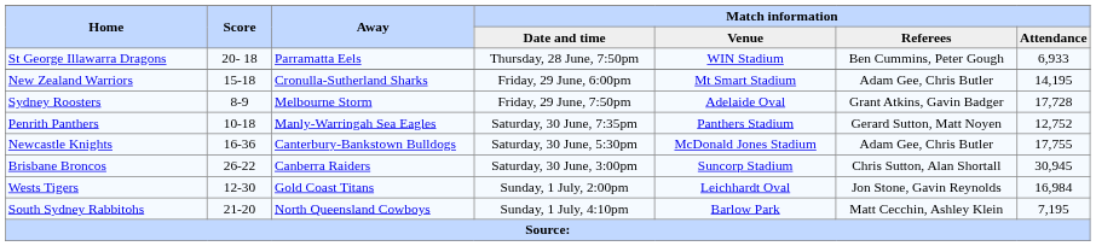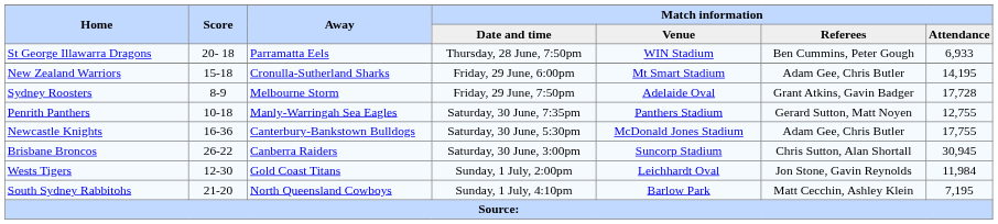Penrith Panthers | Match information / Attendance: 12,752 -> 12,755
Wests Tigers | Match information / Attendance: 16,984 -> 11,984
